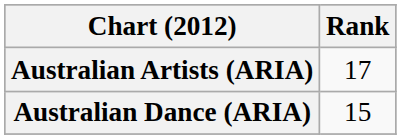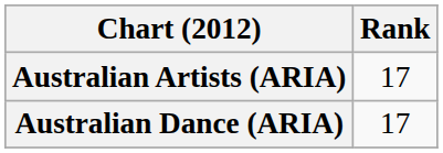Australian Dance (ARIA) | Rank: 15 -> 17
